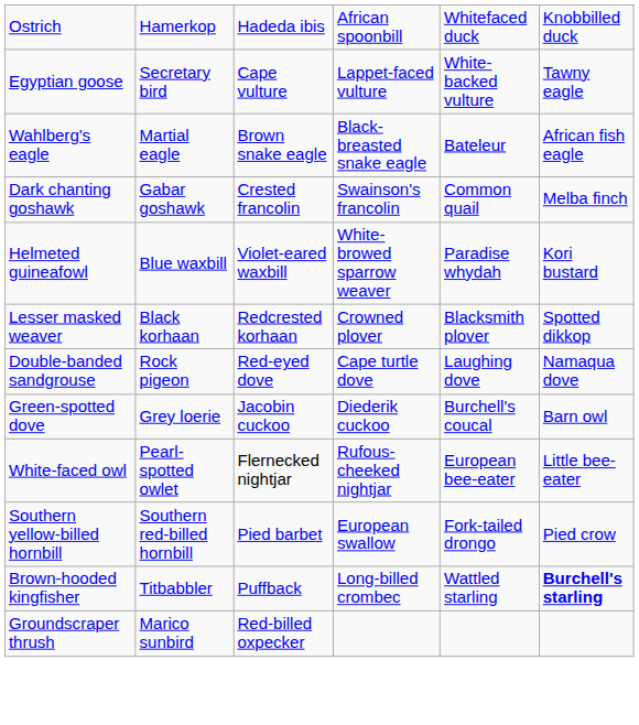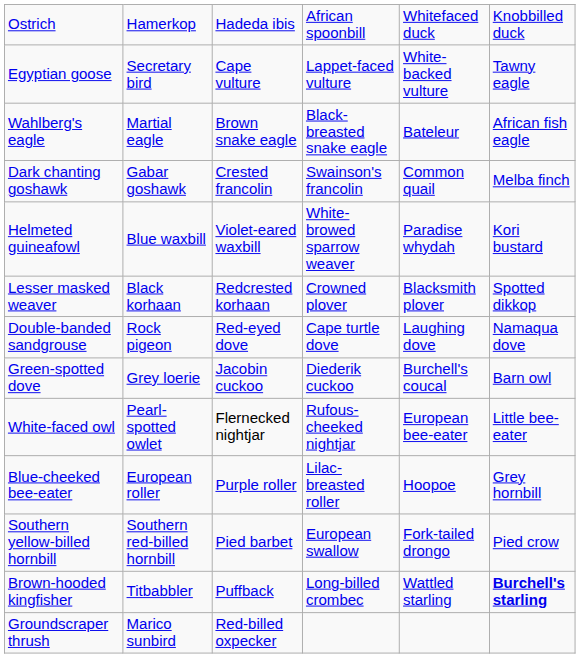+ row: Blue-cheeked bee-eater | European roller | Purple roller | Lilac-breasted roller | Hoopoe | Grey hornbill
